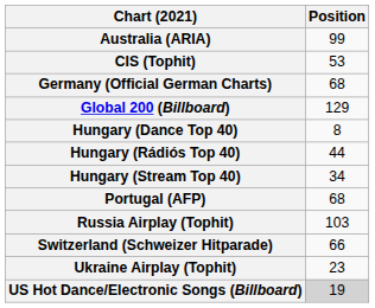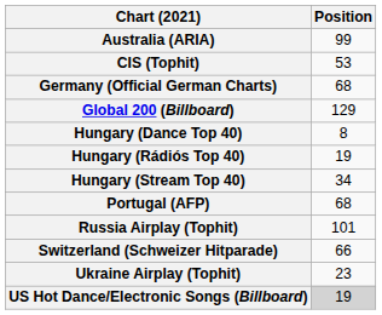Hungary (Rádiós Top 40) | Position: 44 -> 19
Russia Airplay (Tophit) | Position: 103 -> 101
